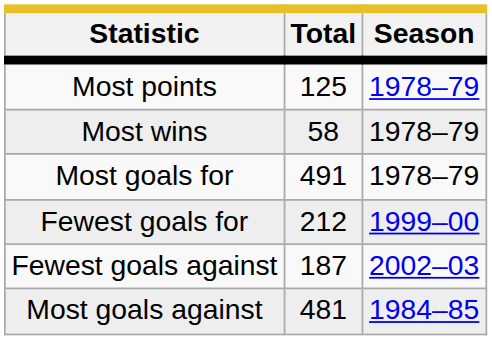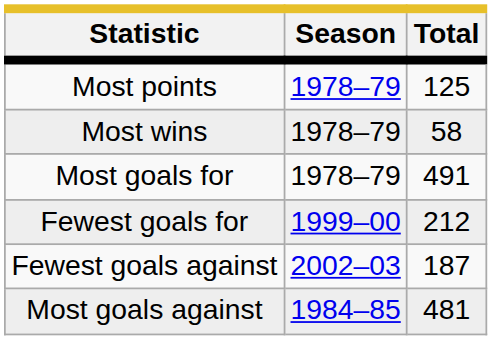columns swapped: Total <-> Season
